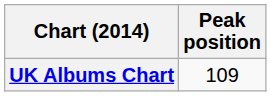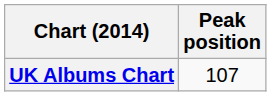UK Albums Chart | Peak position: 109 -> 107
